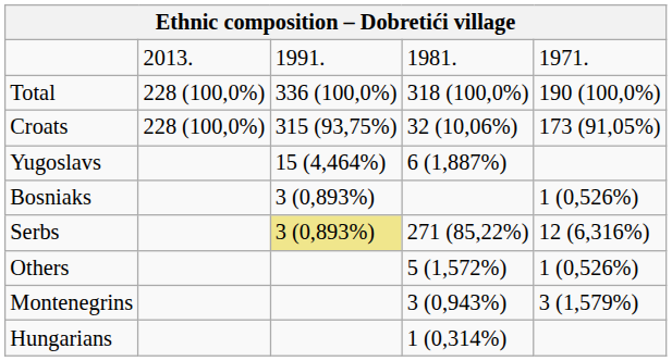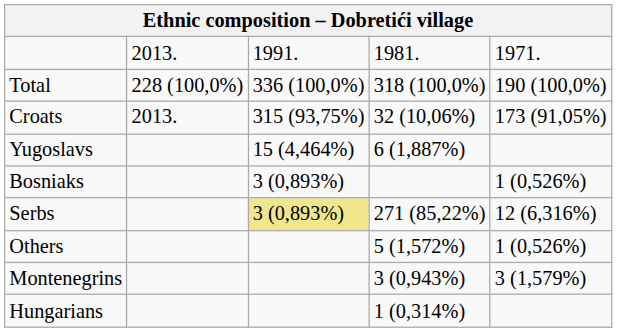Croats | column 2: 228 (100,0%) -> 2013.
